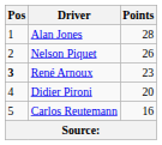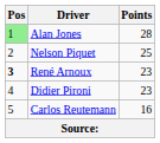Alan Jones | Pos: no background -> lightgreen background
Nelson Piquet | Points: 26 -> 25
Didier Pironi | Points: 20 -> 23
